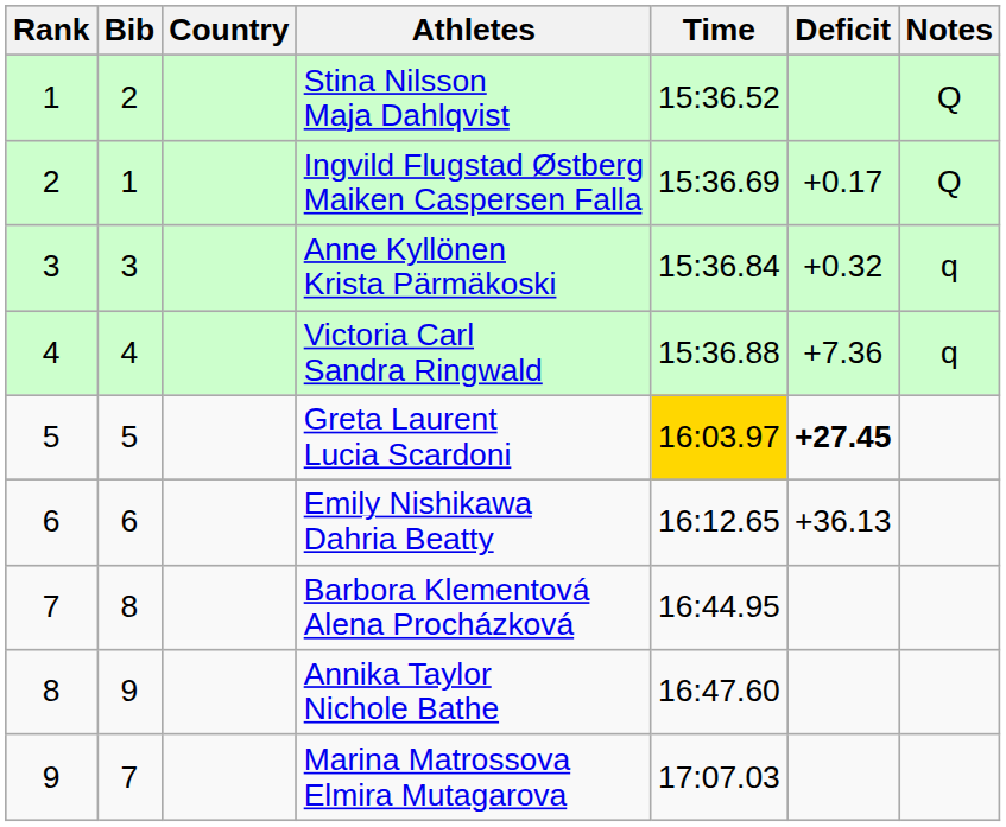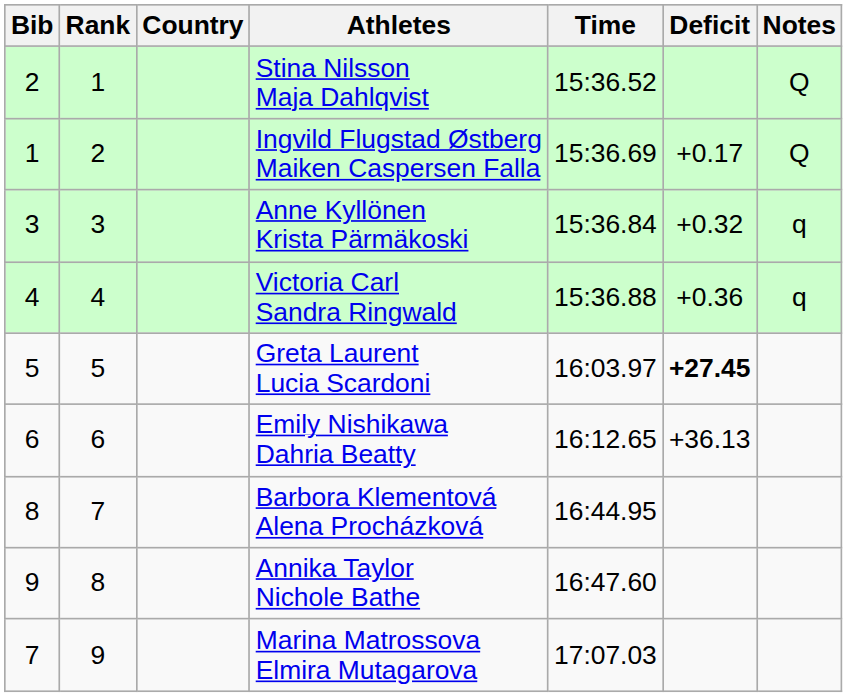columns swapped: Rank <-> Bib
Victoria Carl Sandra Ringwald | Deficit: +7.36 -> +0.36
Greta Laurent Lucia Scardoni | Time: gold background -> no background
